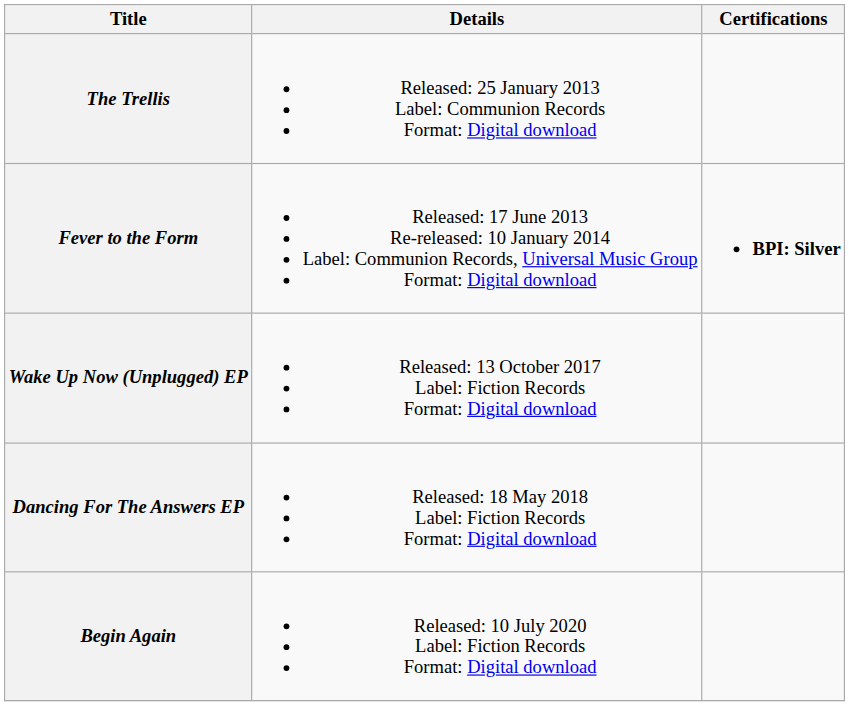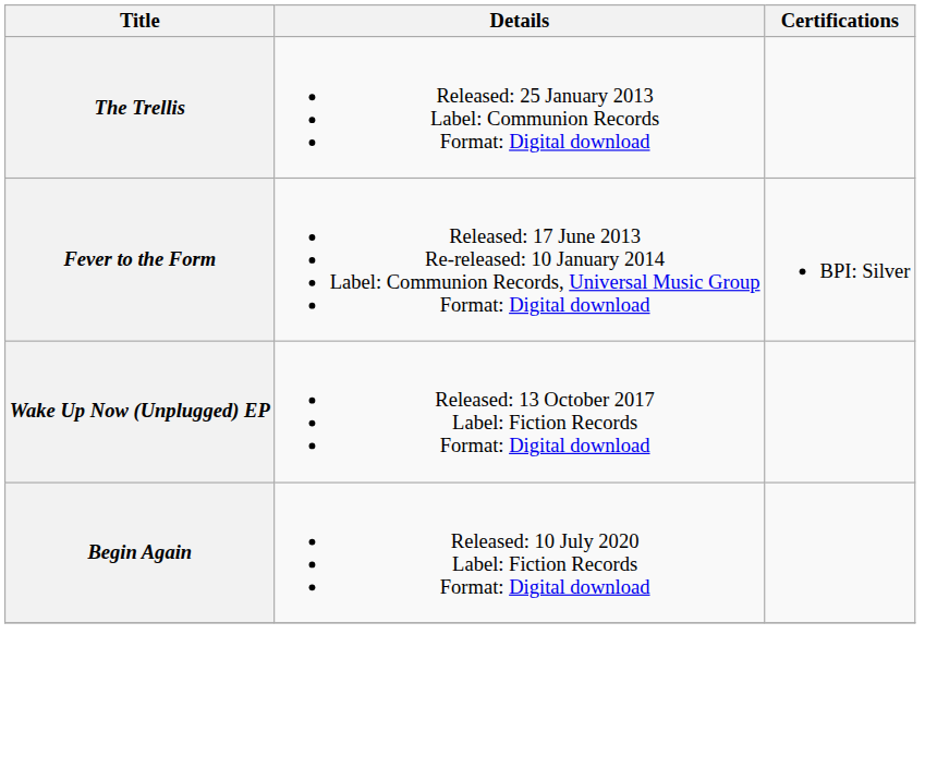Fever to the Form | Certifications: bold -> normal
- row: Dancing For The Answers EP | Released: 18 May 2018 Label: Fiction Records Format: Digital download
